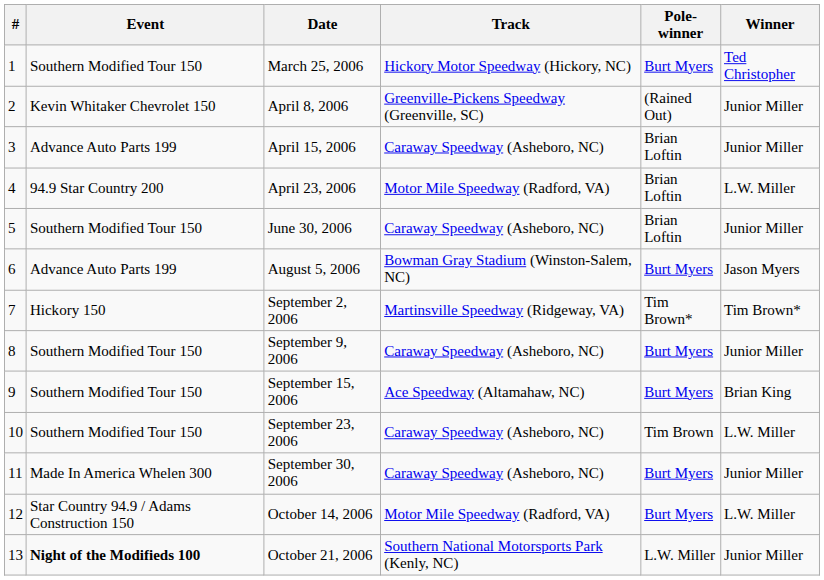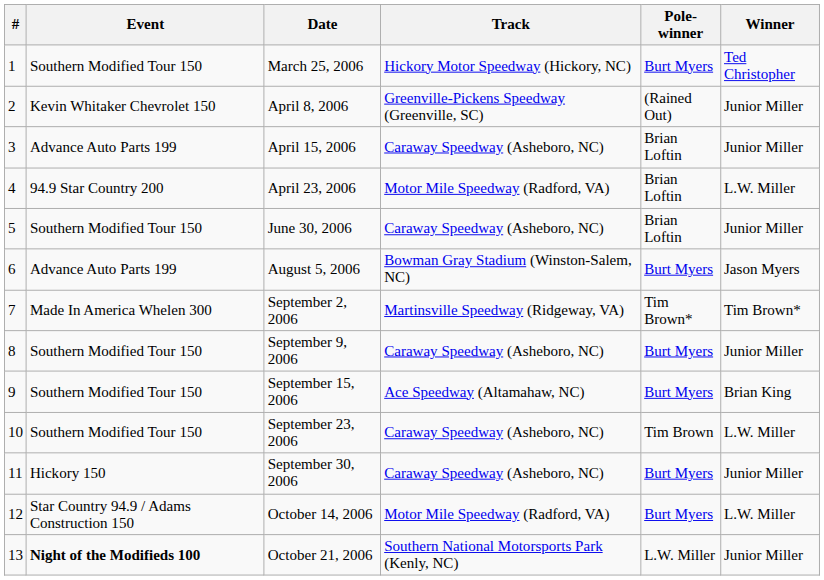September 2, 2006 | Event: Hickory 150 -> Made In America Whelen 300
September 30, 2006 | Event: Made In America Whelen 300 -> Hickory 150
